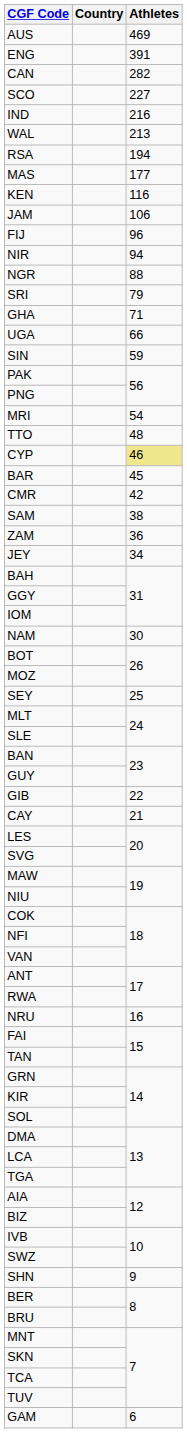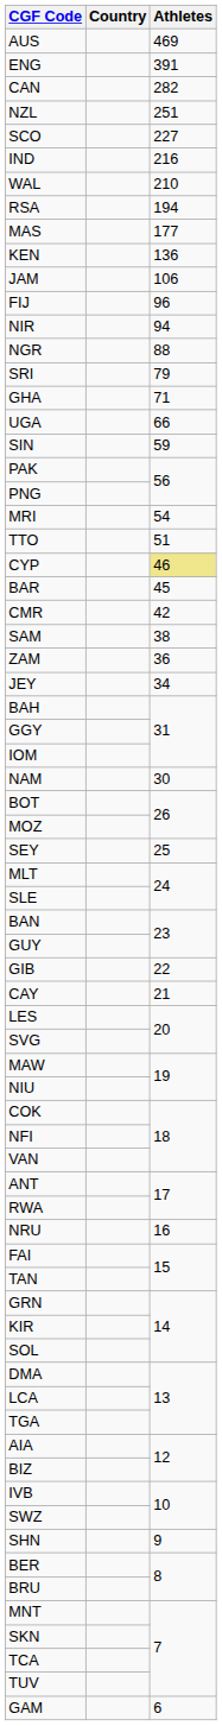+ row: NZL | 251
WAL | Athletes: 213 -> 210
KEN | Athletes: 116 -> 136
TTO | Athletes: 48 -> 51
